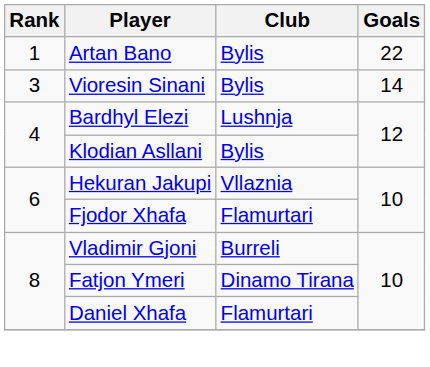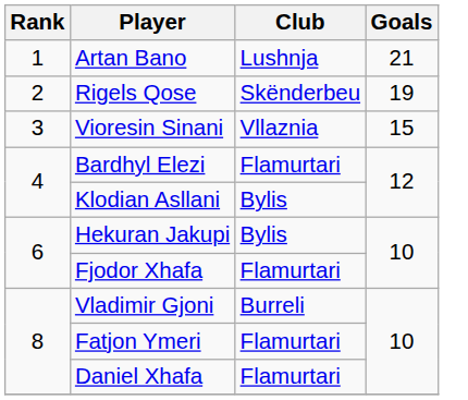Artan Bano | Club: Bylis -> Lushnja
Artan Bano | Goals: 22 -> 21
+ row: 2 | Rigels Qose | Skënderbeu | 19
Vioresin Sinani | Club: Bylis -> Vllaznia
Vioresin Sinani | Goals: 14 -> 15
Bardhyl Elezi | Club: Lushnja -> Flamurtari
Hekuran Jakupi | Club: Vllaznia -> Bylis
Fatjon Ymeri | Club: Dinamo Tirana -> Flamurtari
